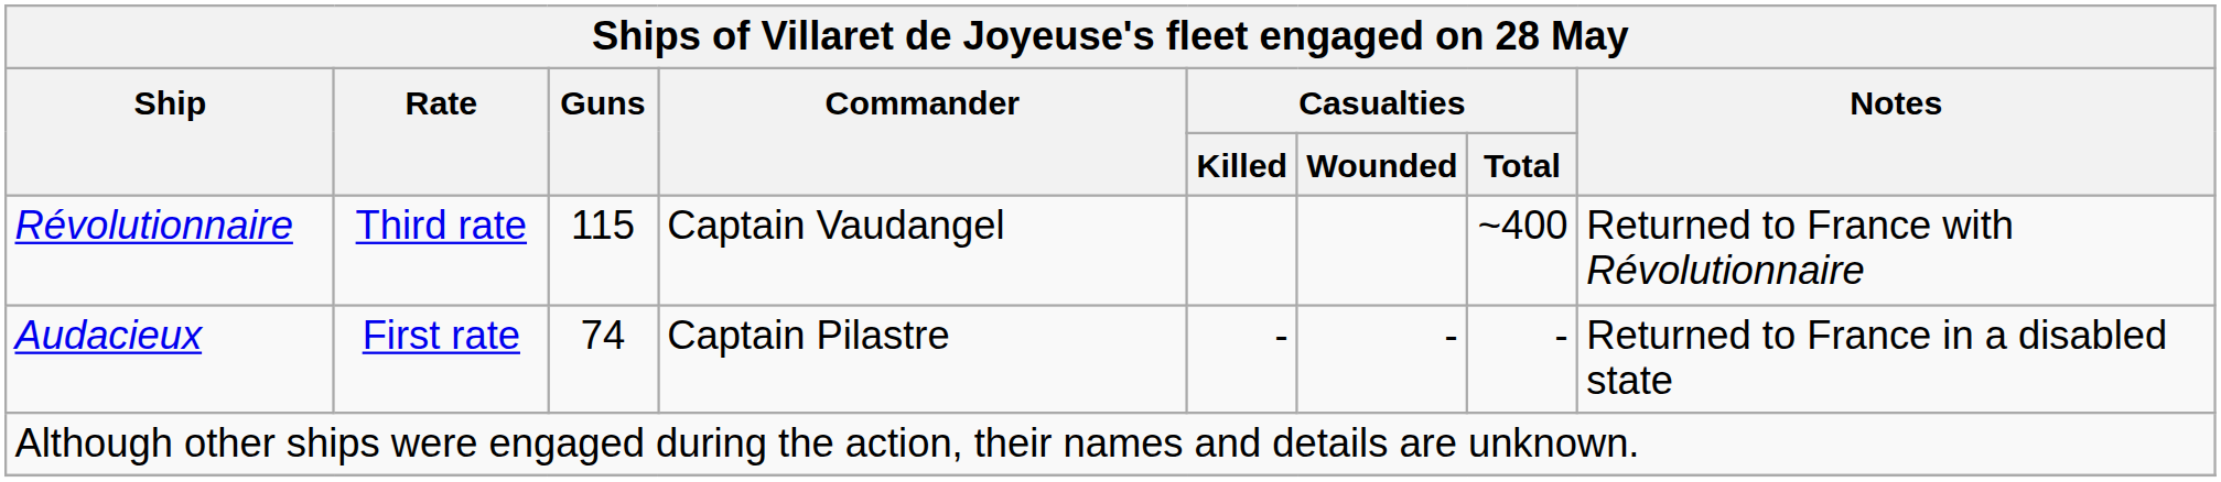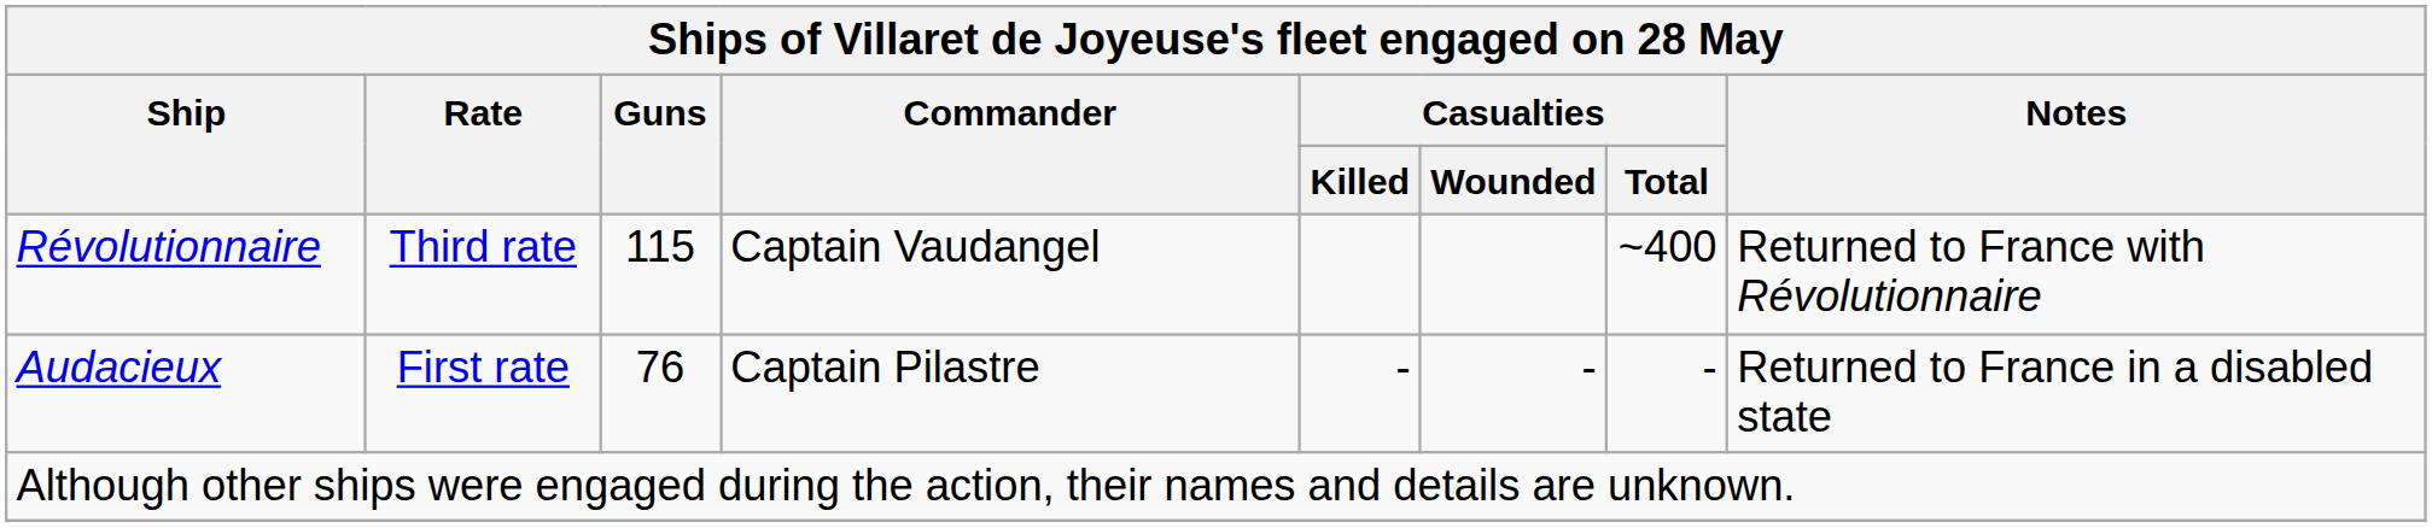Audacieux | Guns: 74 -> 76
